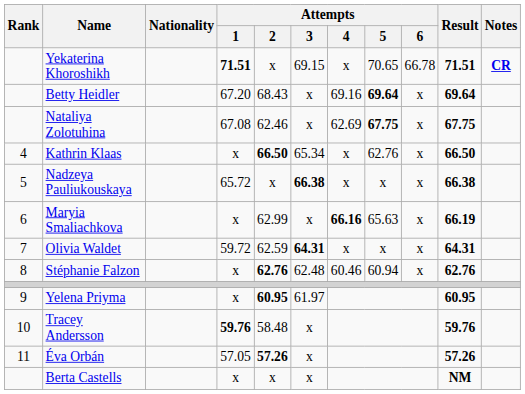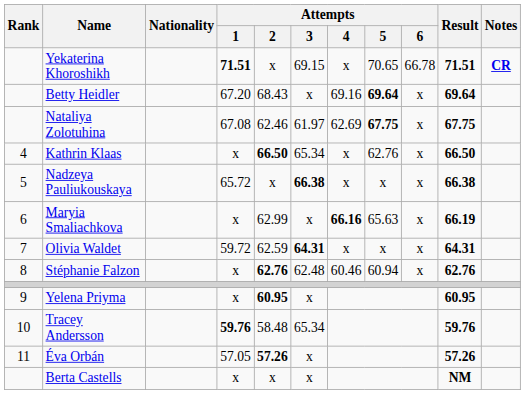Nataliya Zolotuhina | Attempts / 3: x -> 61.97
Yelena Priyma | Attempts / 3: 61.97 -> x
Tracey Andersson | Attempts / 3: x -> 65.34
